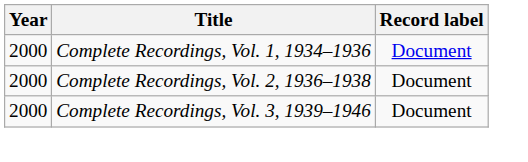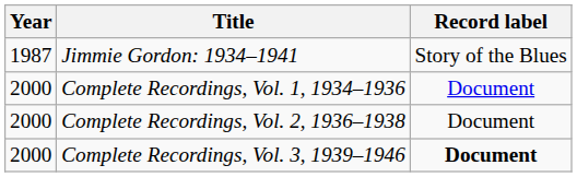+ row: 1987 | Jimmie Gordon: 1934–1941 | Story of the Blues
Complete Recordings, Vol. 3, 1939–1946 | Record label: normal -> bold
